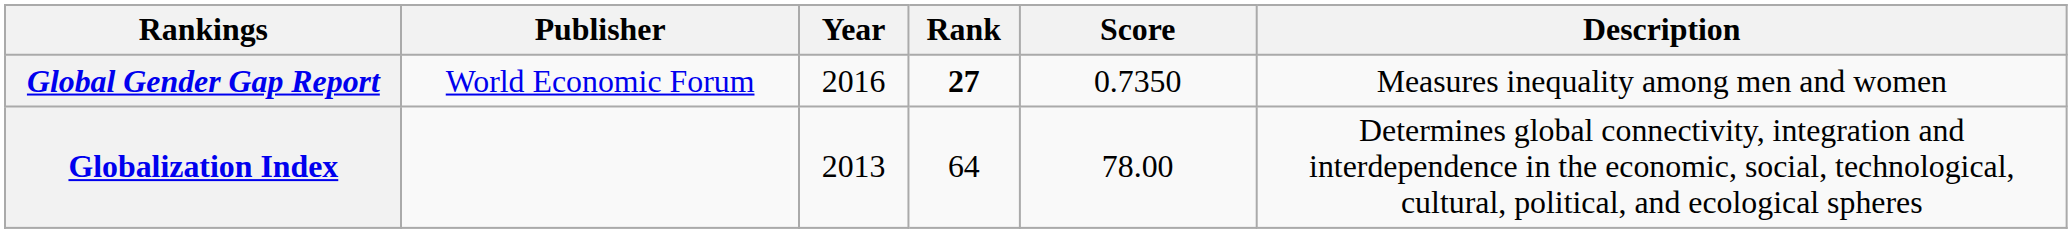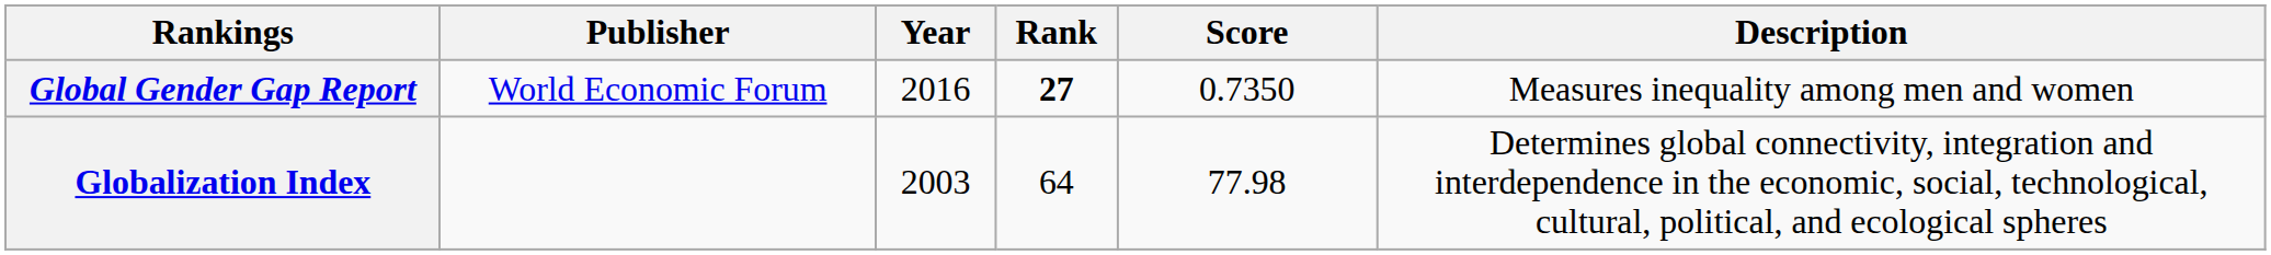Globalization Index | Year: 2013 -> 2003
Globalization Index | Score: 78.00 -> 77.98
